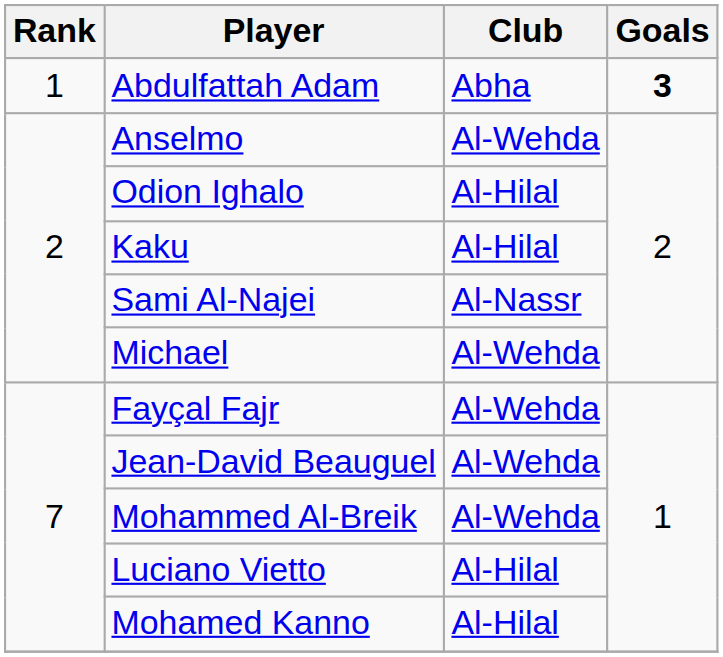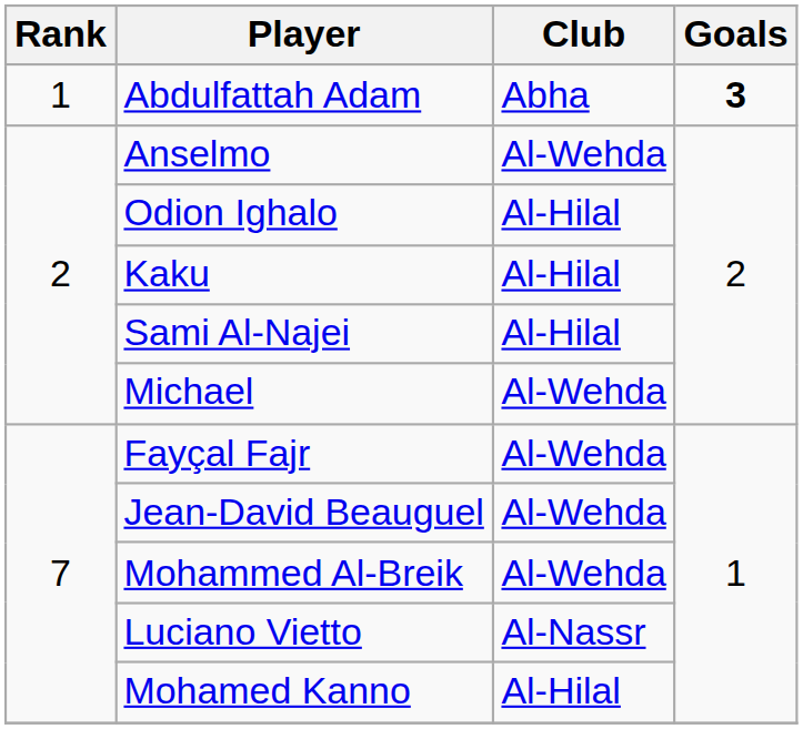Sami Al-Najei | Club: Al-Nassr -> Al-Hilal
Luciano Vietto | Club: Al-Hilal -> Al-Nassr
